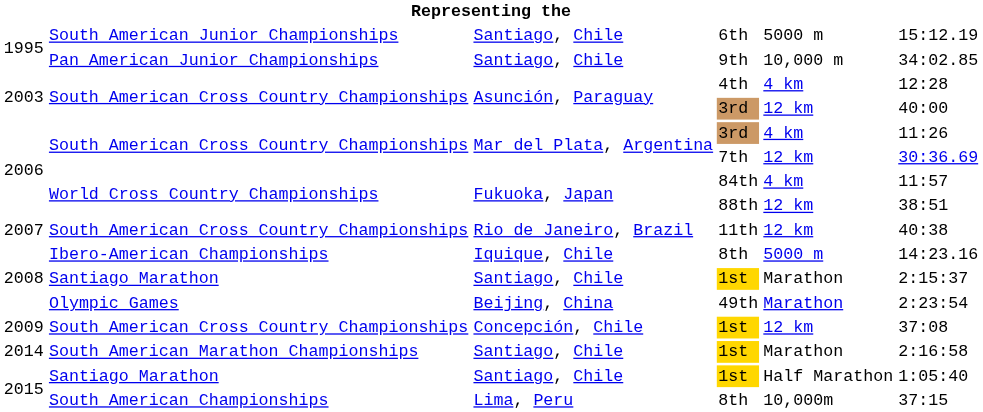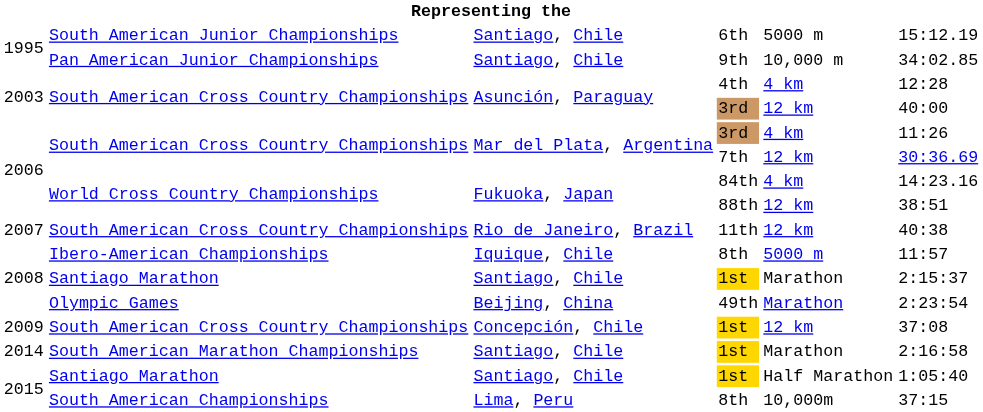84th | column 6: 11:57 -> 14:23.16
2008 / 8th | column 6: 14:23.16 -> 11:57
